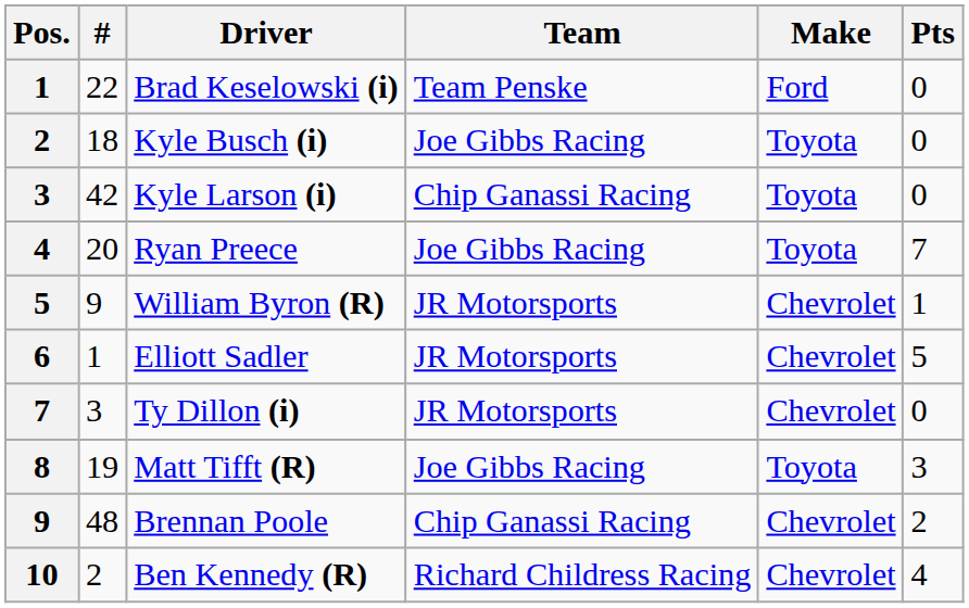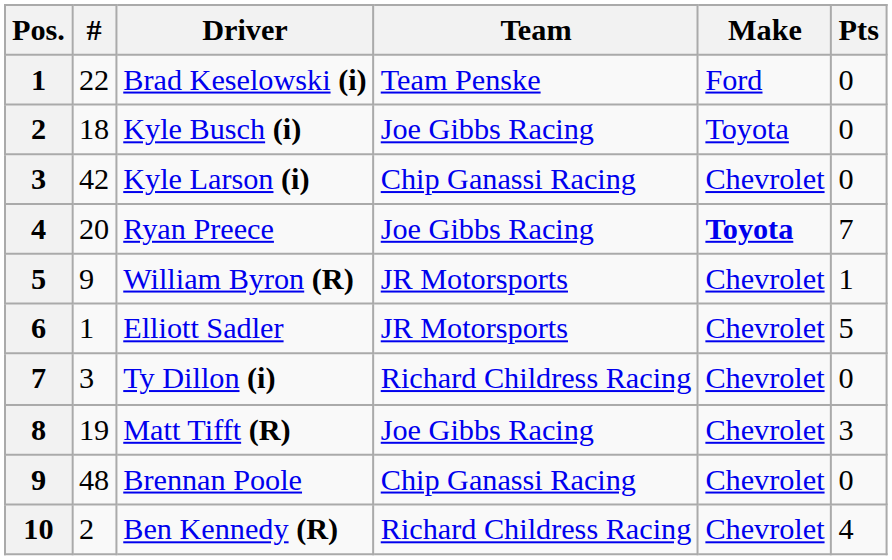Kyle Larson (i) | Make: Toyota -> Chevrolet
Ryan Preece | Make: normal -> bold
Ty Dillon (i) | Team: JR Motorsports -> Richard Childress Racing
Matt Tifft (R) | Make: Toyota -> Chevrolet
Brennan Poole | Pts: 2 -> 0
